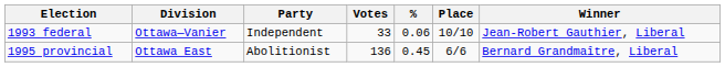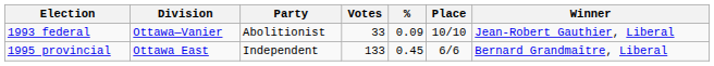1993 federal | Party: Independent -> Abolitionist
1993 federal | %: 0.06 -> 0.09
1995 provincial | Party: Abolitionist -> Independent
1995 provincial | Votes: 136 -> 133
